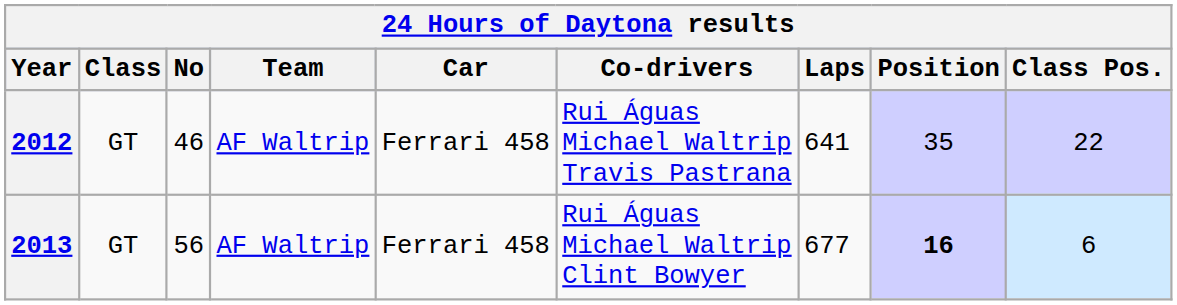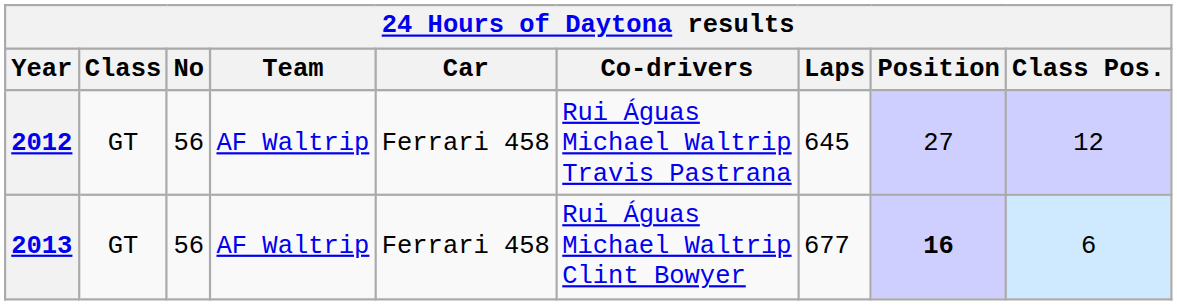2012 | No: 46 -> 56
2012 | Laps: 641 -> 645
2012 | Position: 35 -> 27
2012 | Class Pos.: 22 -> 12
